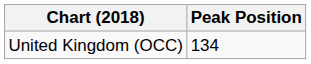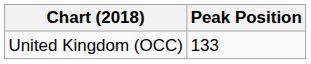United Kingdom (OCC) | Peak Position: 134 -> 133
